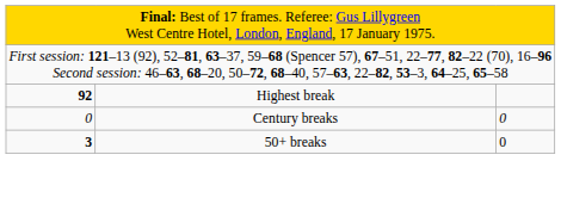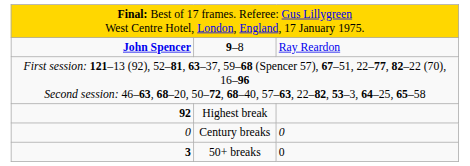+ row: John Spencer | 9–8 | Ray Reardon
